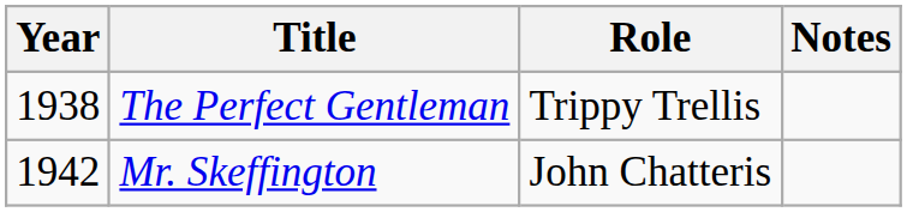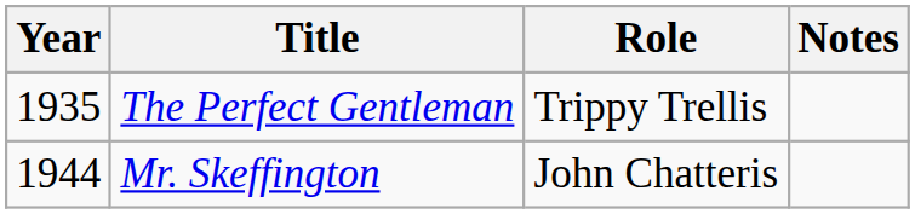The Perfect Gentleman | Year: 1938 -> 1935
Mr. Skeffington | Year: 1942 -> 1944
